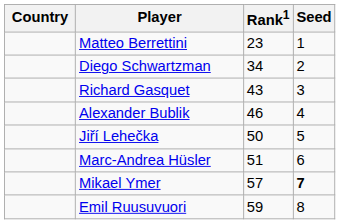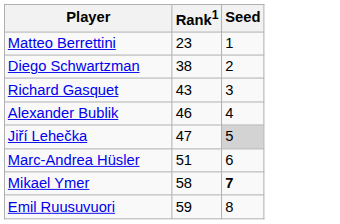- column: Country
Diego Schwartzman | Rank1: 34 -> 38
Jiří Lehečka | Rank1: 50 -> 47
Jiří Lehečka | Seed: no background -> lightgrey background
Mikael Ymer | Rank1: 57 -> 58
